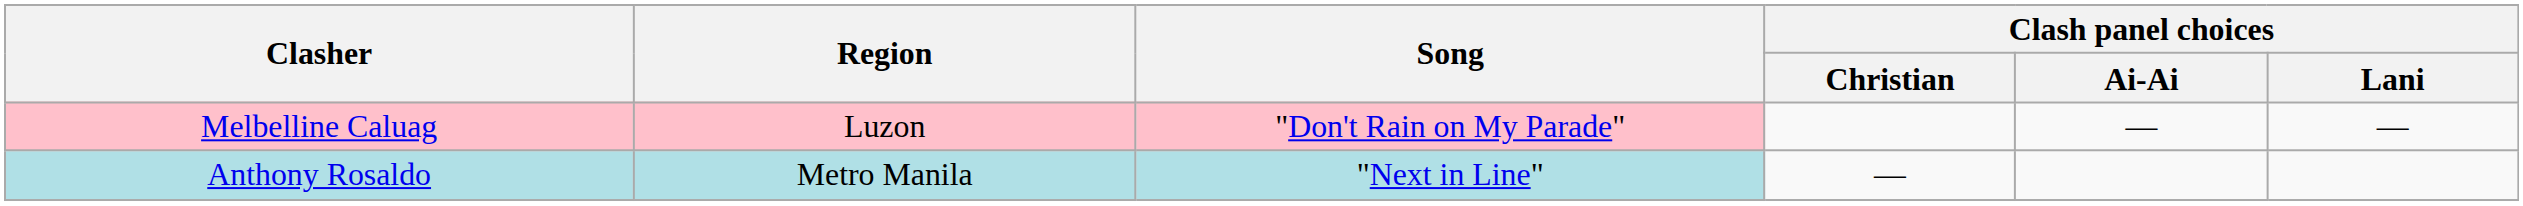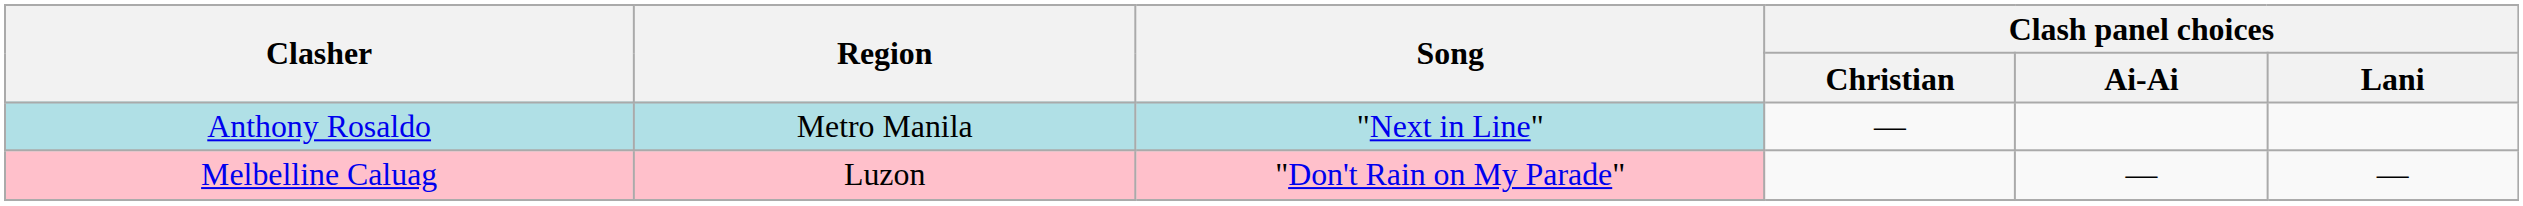rows swapped: Anthony Rosaldo <-> Melbelline Caluag
